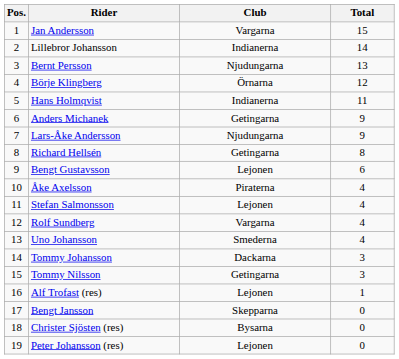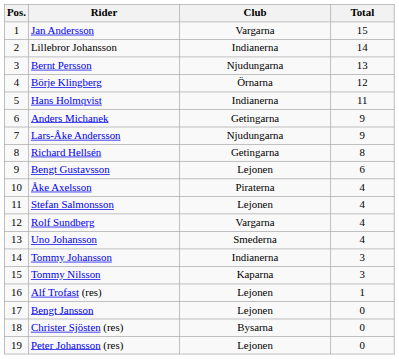Tommy Johansson | Club: Dackarna -> Indianerna
Tommy Nilsson | Club: Getingarna -> Kaparna
Bengt Jansson | Club: Skepparna -> Lejonen
